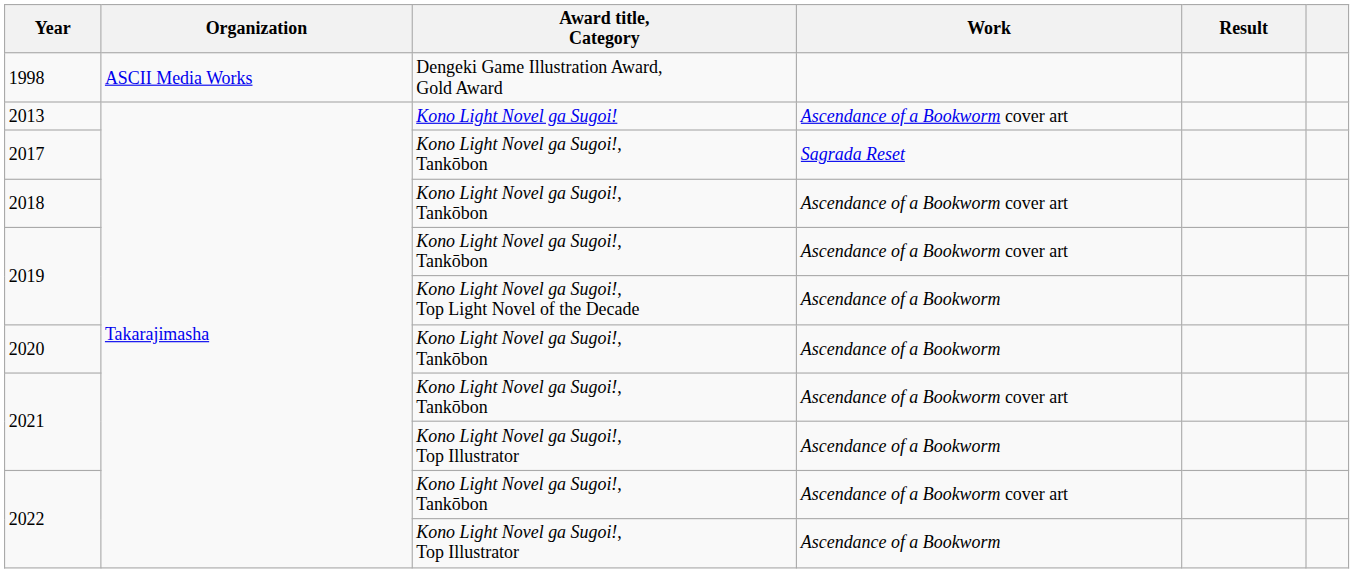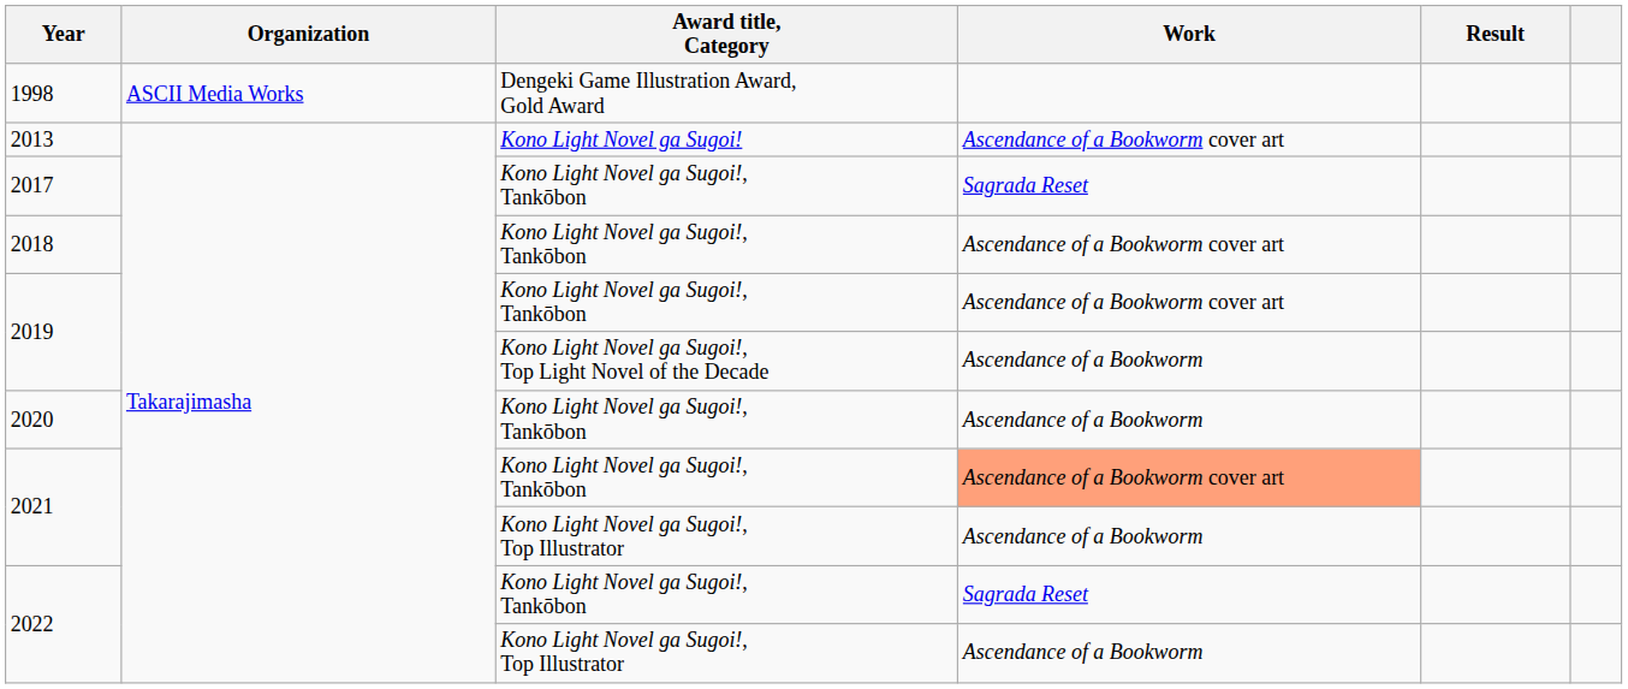2021 / Kono Light Novel ga Sugoi!, Tankōbon | Work: no background -> lightsalmon background
2022 / Kono Light Novel ga Sugoi!, Tankōbon | Work: Ascendance of a Bookworm cover art -> Sagrada Reset
